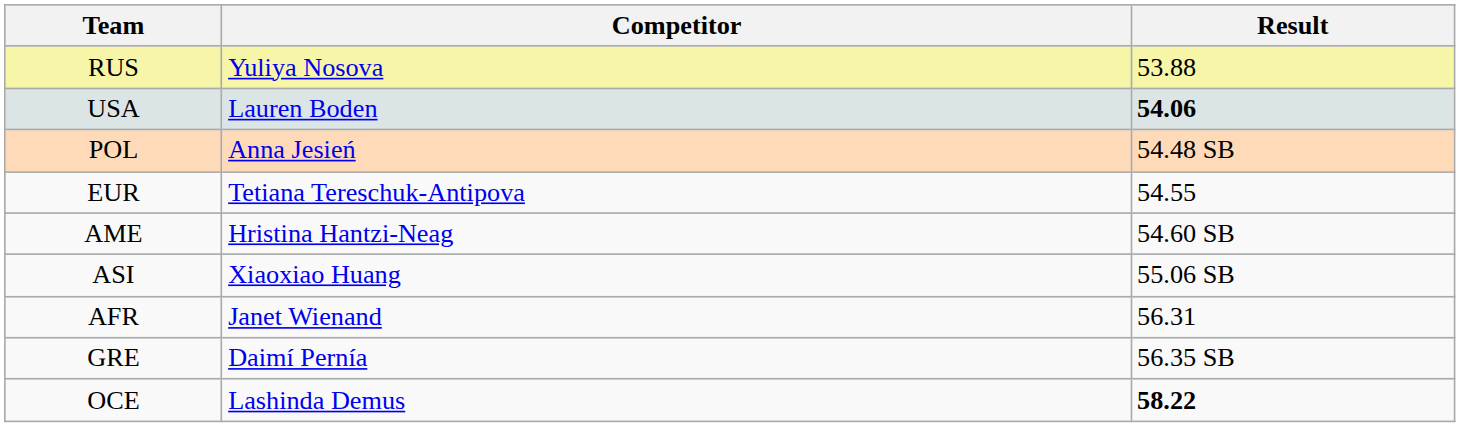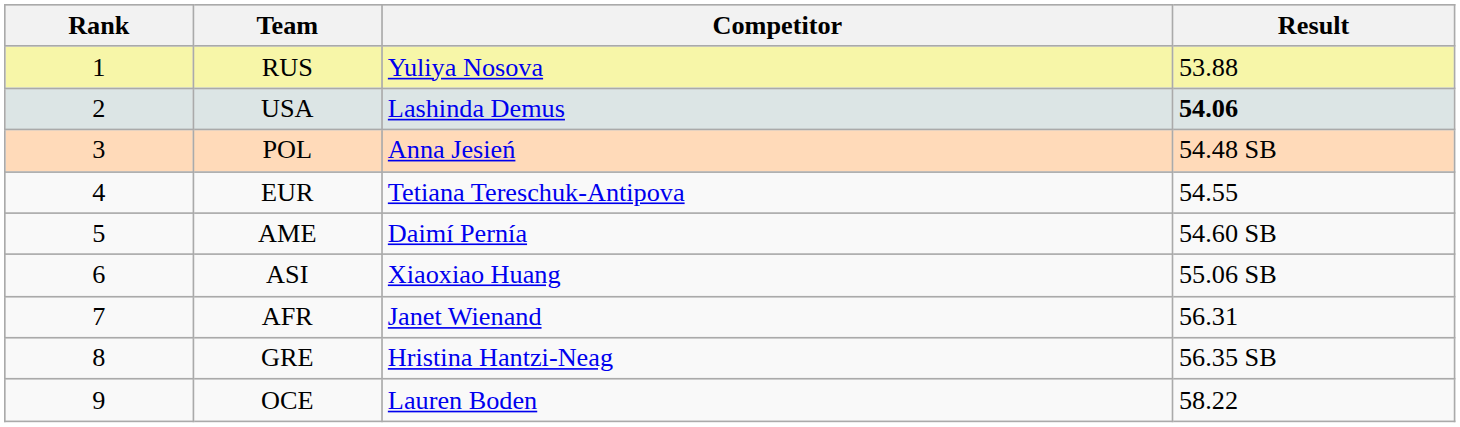+ column: Rank | 1 | 2 | 3 | 4 | 5 | 6 | 7 | 8 | 9
USA | Competitor: Lauren Boden -> Lashinda Demus
AME | Competitor: Hristina Hantzi-Neag -> Daimí Pernía
GRE | Competitor: Daimí Pernía -> Hristina Hantzi-Neag
OCE | Competitor: Lashinda Demus -> Lauren Boden
OCE | Result: bold -> normal
